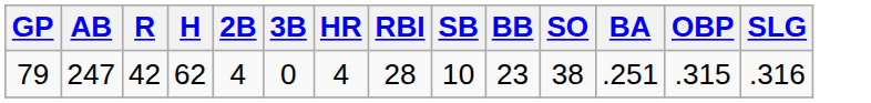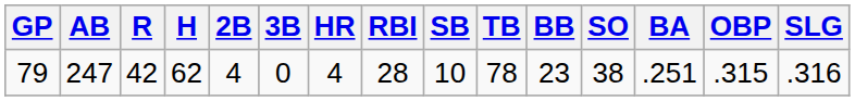+ column: TB | 78
